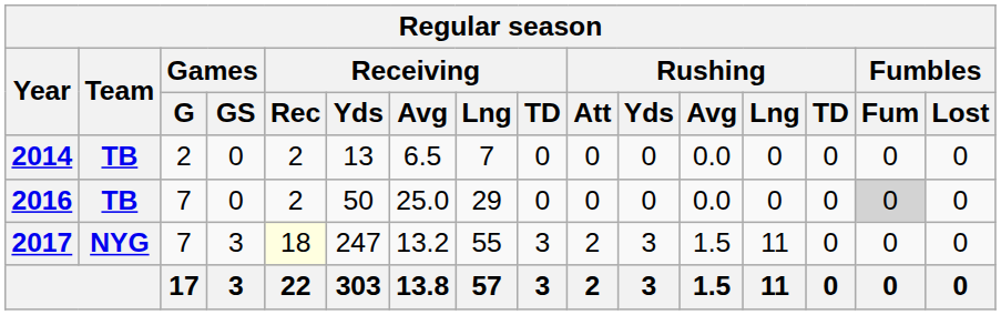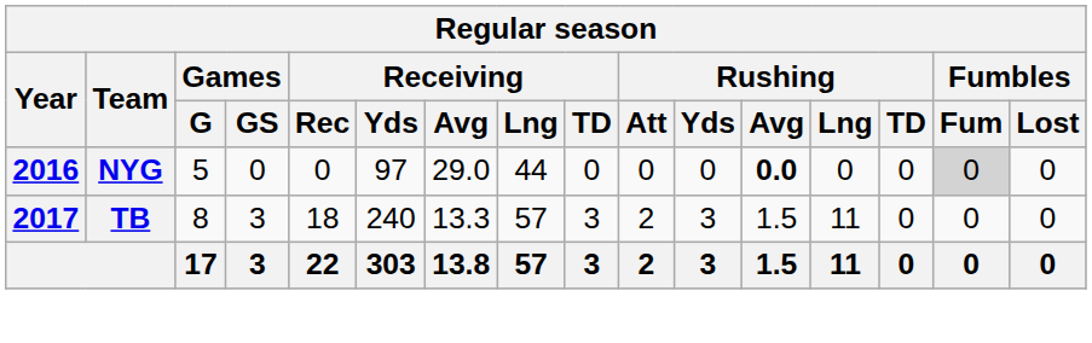- row: 2014 | TB | 2 | 0 | 2 | 13 | 6.5 | 7 | 0 | 0 | 0 | 0.0 | 0 | 0 | 0 | 0
2016 | Team: TB -> NYG
2016 | Games / G: 7 -> 5
2016 | Receiving / Rec: 2 -> 0
2016 | Receiving / Yds: 50 -> 97
2016 | Receiving / Avg: 25.0 -> 29.0
2016 | Receiving / Lng: 29 -> 44
2016 | Rushing / Avg: normal -> bold
2017 | Team: NYG -> TB
2017 | Games / G: 7 -> 8
2017 | Receiving / Rec: lightyellow background -> no background
2017 | Receiving / Yds: 247 -> 240
2017 | Receiving / Avg: 13.2 -> 13.3
2017 | Receiving / Lng: 55 -> 57
